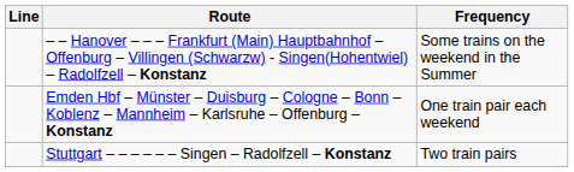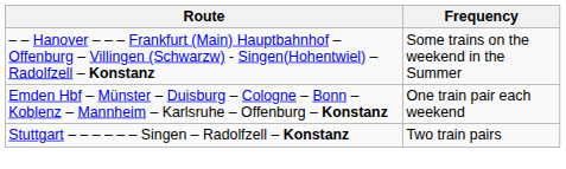- column: Line
